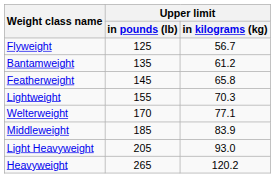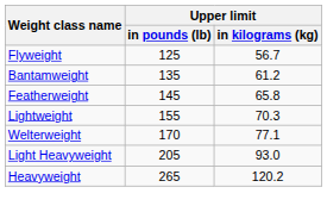- row: Middleweight | 185 | 83.9
